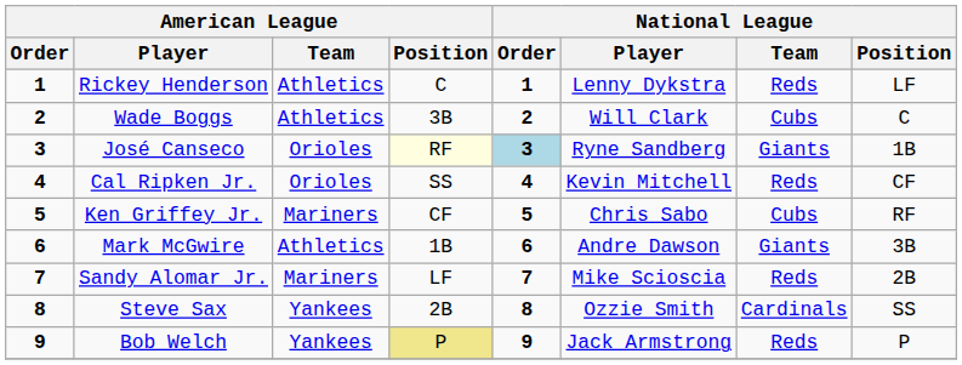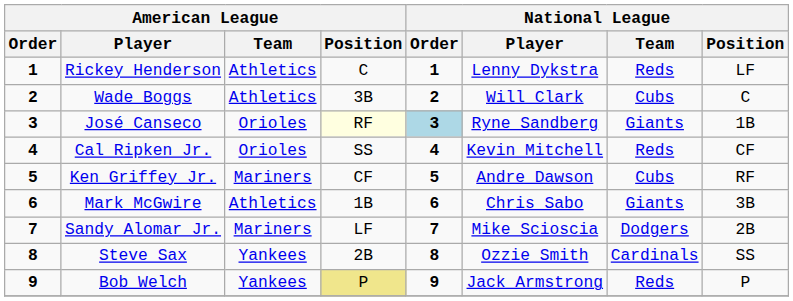Ken Griffey Jr. | National League / Player: Chris Sabo -> Andre Dawson
Mark McGwire | National League / Player: Andre Dawson -> Chris Sabo
Sandy Alomar Jr. | National League / Team: Reds -> Dodgers
